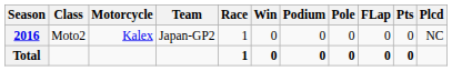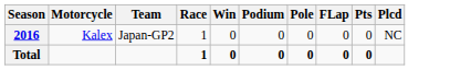- column: Class | Moto2
